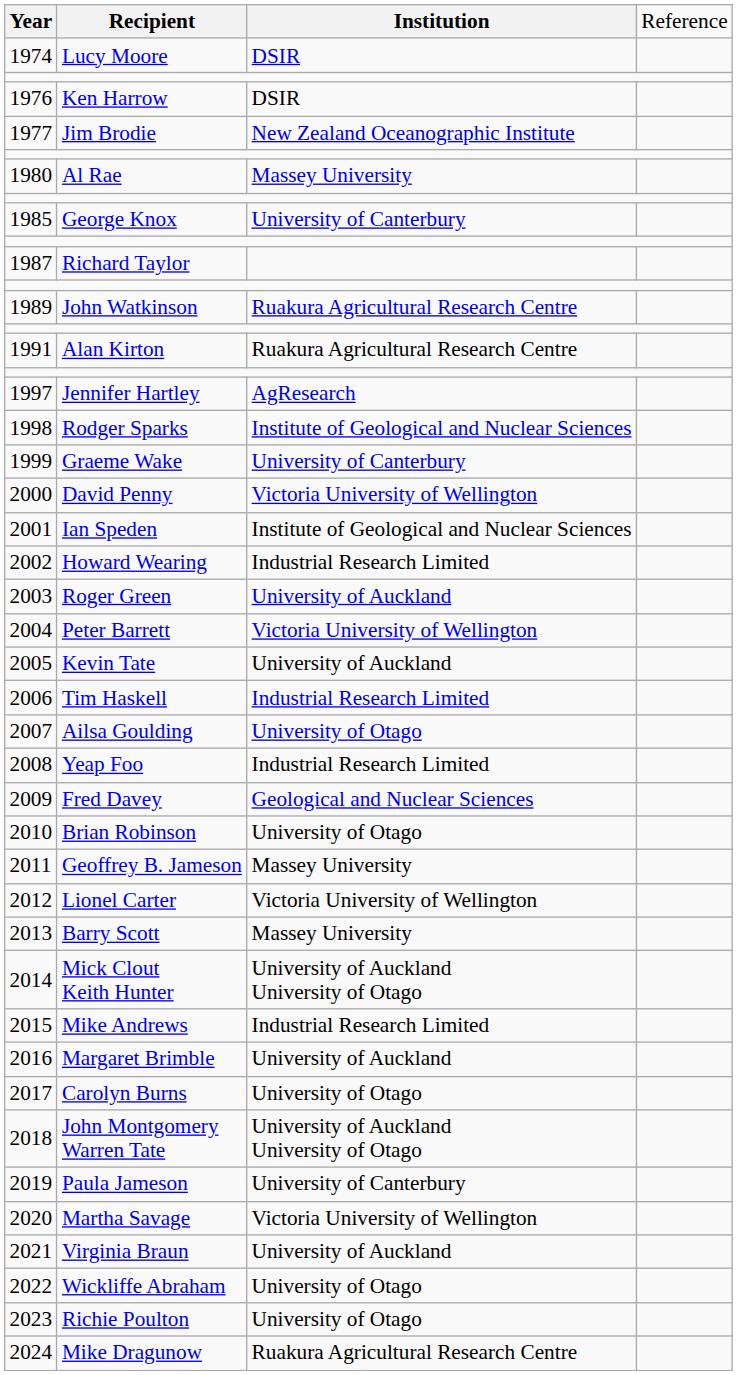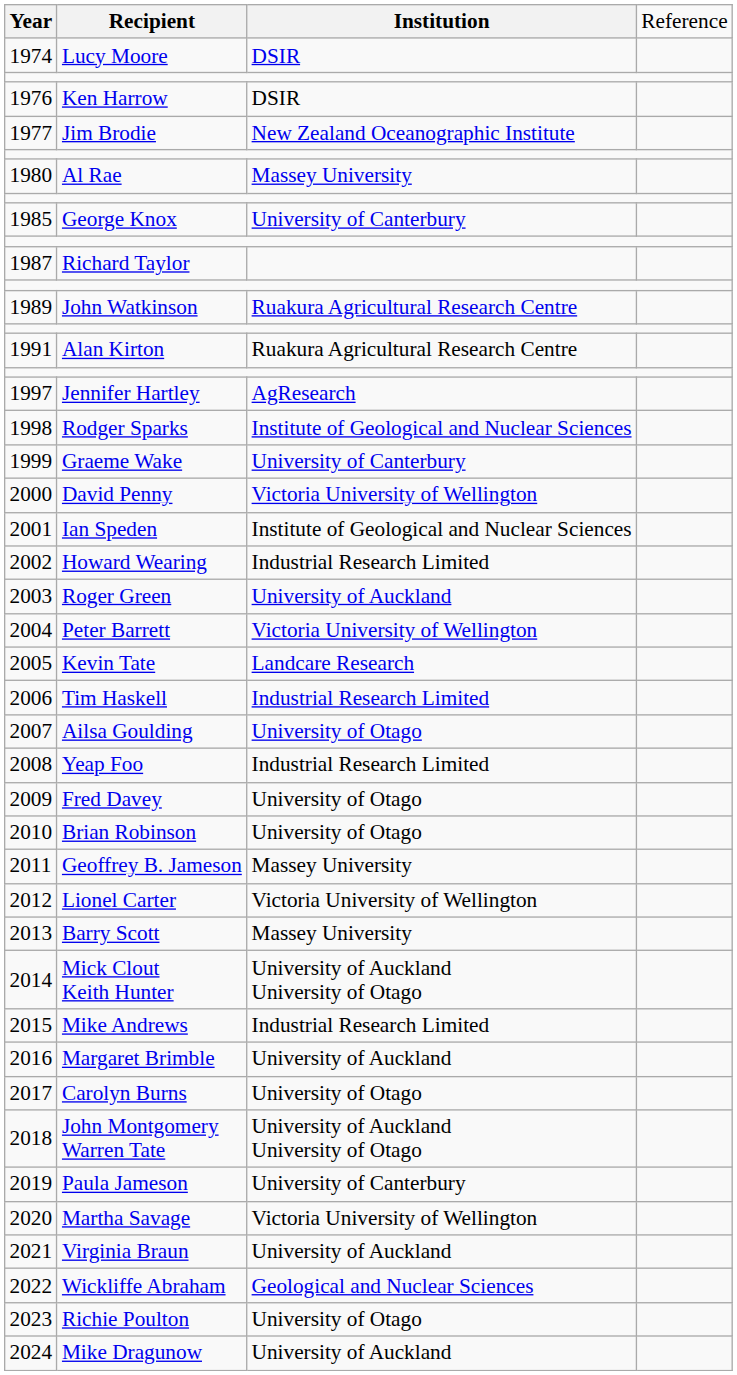2005 | column 3: University of Auckland -> Landcare Research
2009 | column 3: Geological and Nuclear Sciences -> University of Otago
2022 | column 3: University of Otago -> Geological and Nuclear Sciences
2024 | column 3: Ruakura Agricultural Research Centre -> University of Auckland
